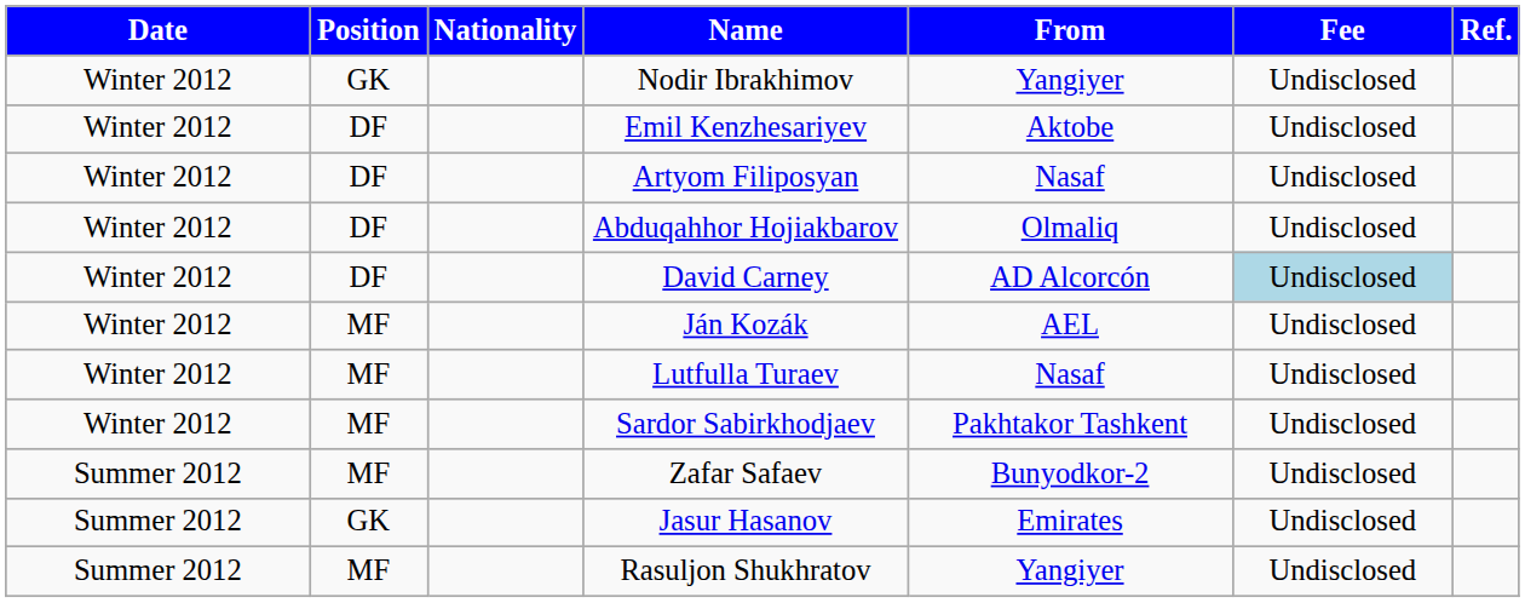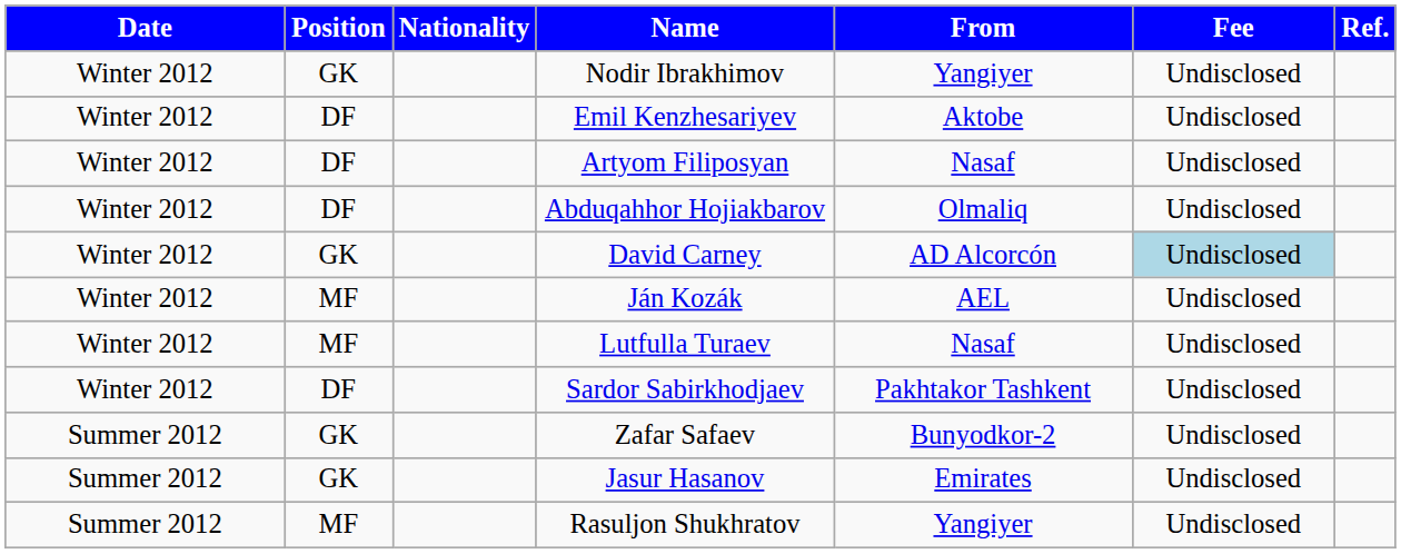David Carney | Position: DF -> GK
Sardor Sabirkhodjaev | Position: MF -> DF
Zafar Safaev | Position: MF -> GK
